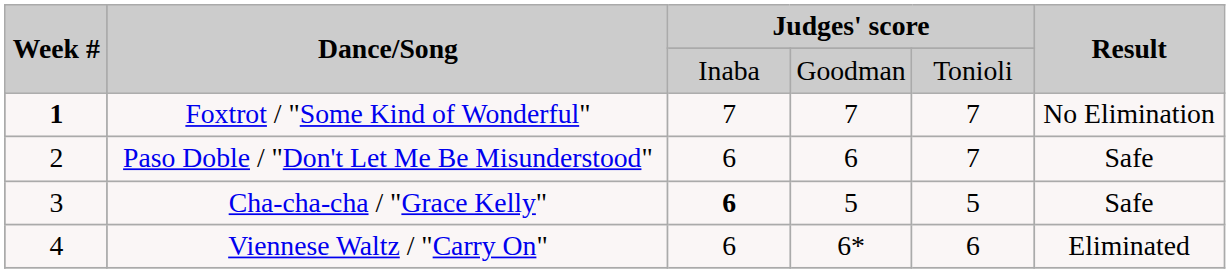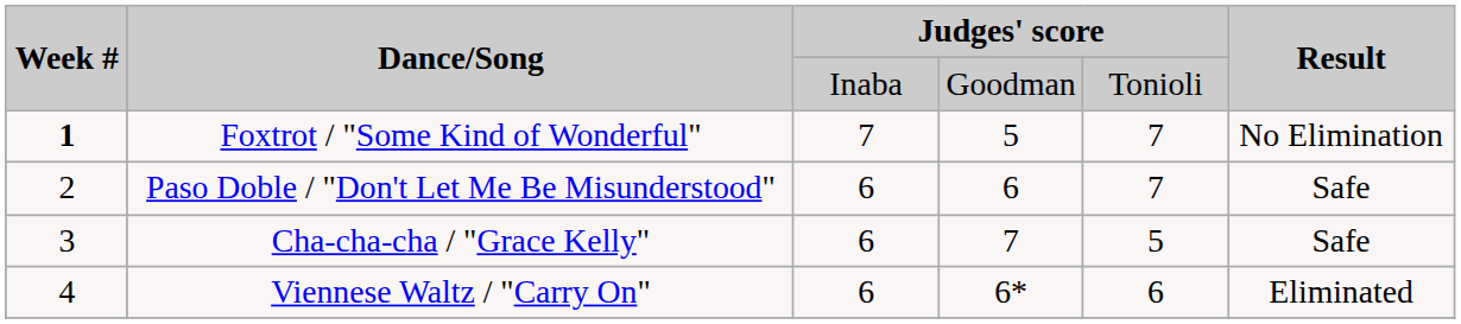Foxtrot / "Some Kind of Wonderful" | column 4: 7 -> 5
Cha-cha-cha / "Grace Kelly" | column 3: bold -> normal
Cha-cha-cha / "Grace Kelly" | column 4: 5 -> 7
